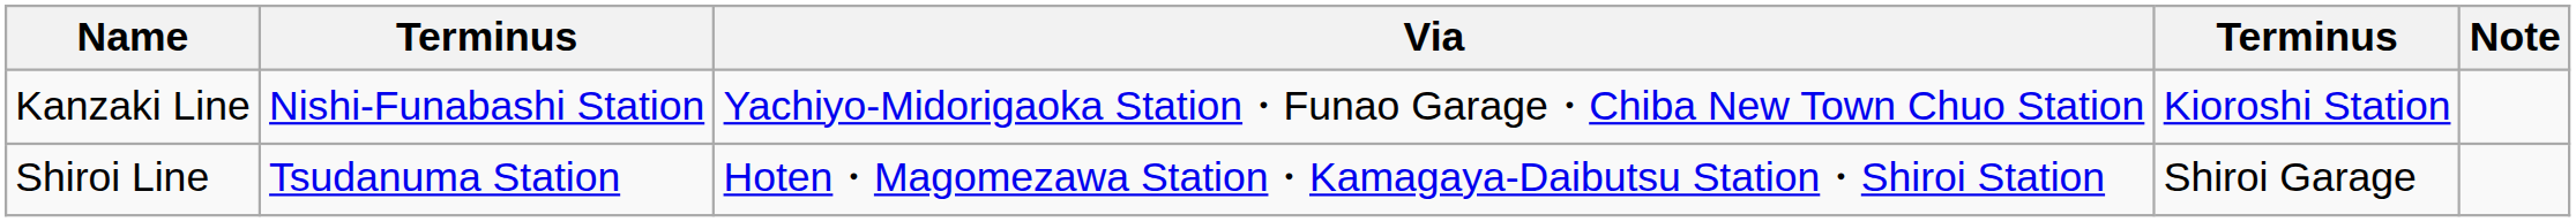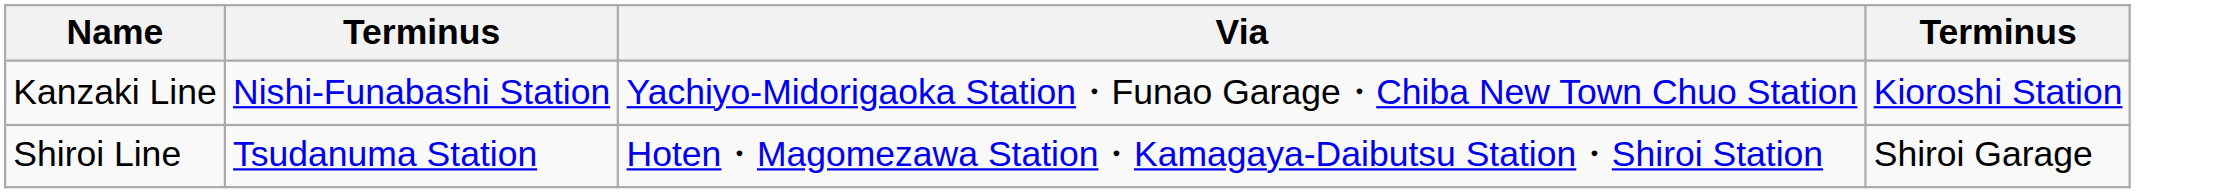- column: Note
